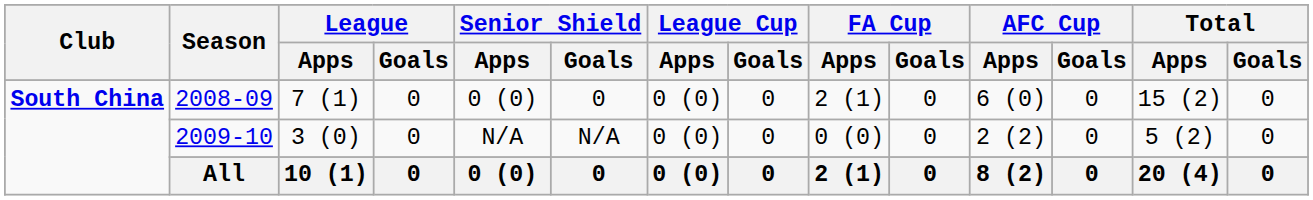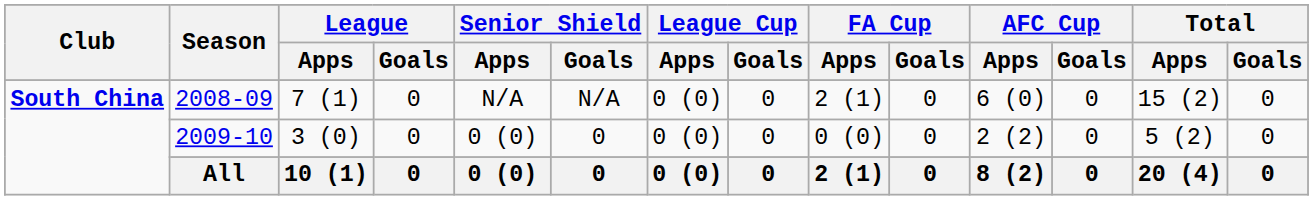2008-09 | Senior Shield / Apps: 0 (0) -> N/A
2008-09 | Senior Shield / Goals: 0 -> N/A
2009-10 | Senior Shield / Apps: N/A -> 0 (0)
2009-10 | Senior Shield / Goals: N/A -> 0
